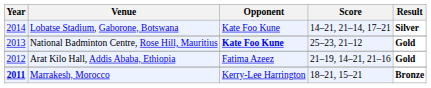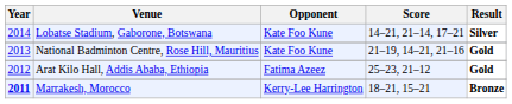National Badminton Centre, Rose Hill, Mauritius | Opponent: bold -> normal
National Badminton Centre, Rose Hill, Mauritius | Score: 25–23, 21–12 -> 21–19, 14–21, 21–16
Arat Kilo Hall, Addis Ababa, Ethiopia | Score: 21–19, 14–21, 21–16 -> 25–23, 21–12
